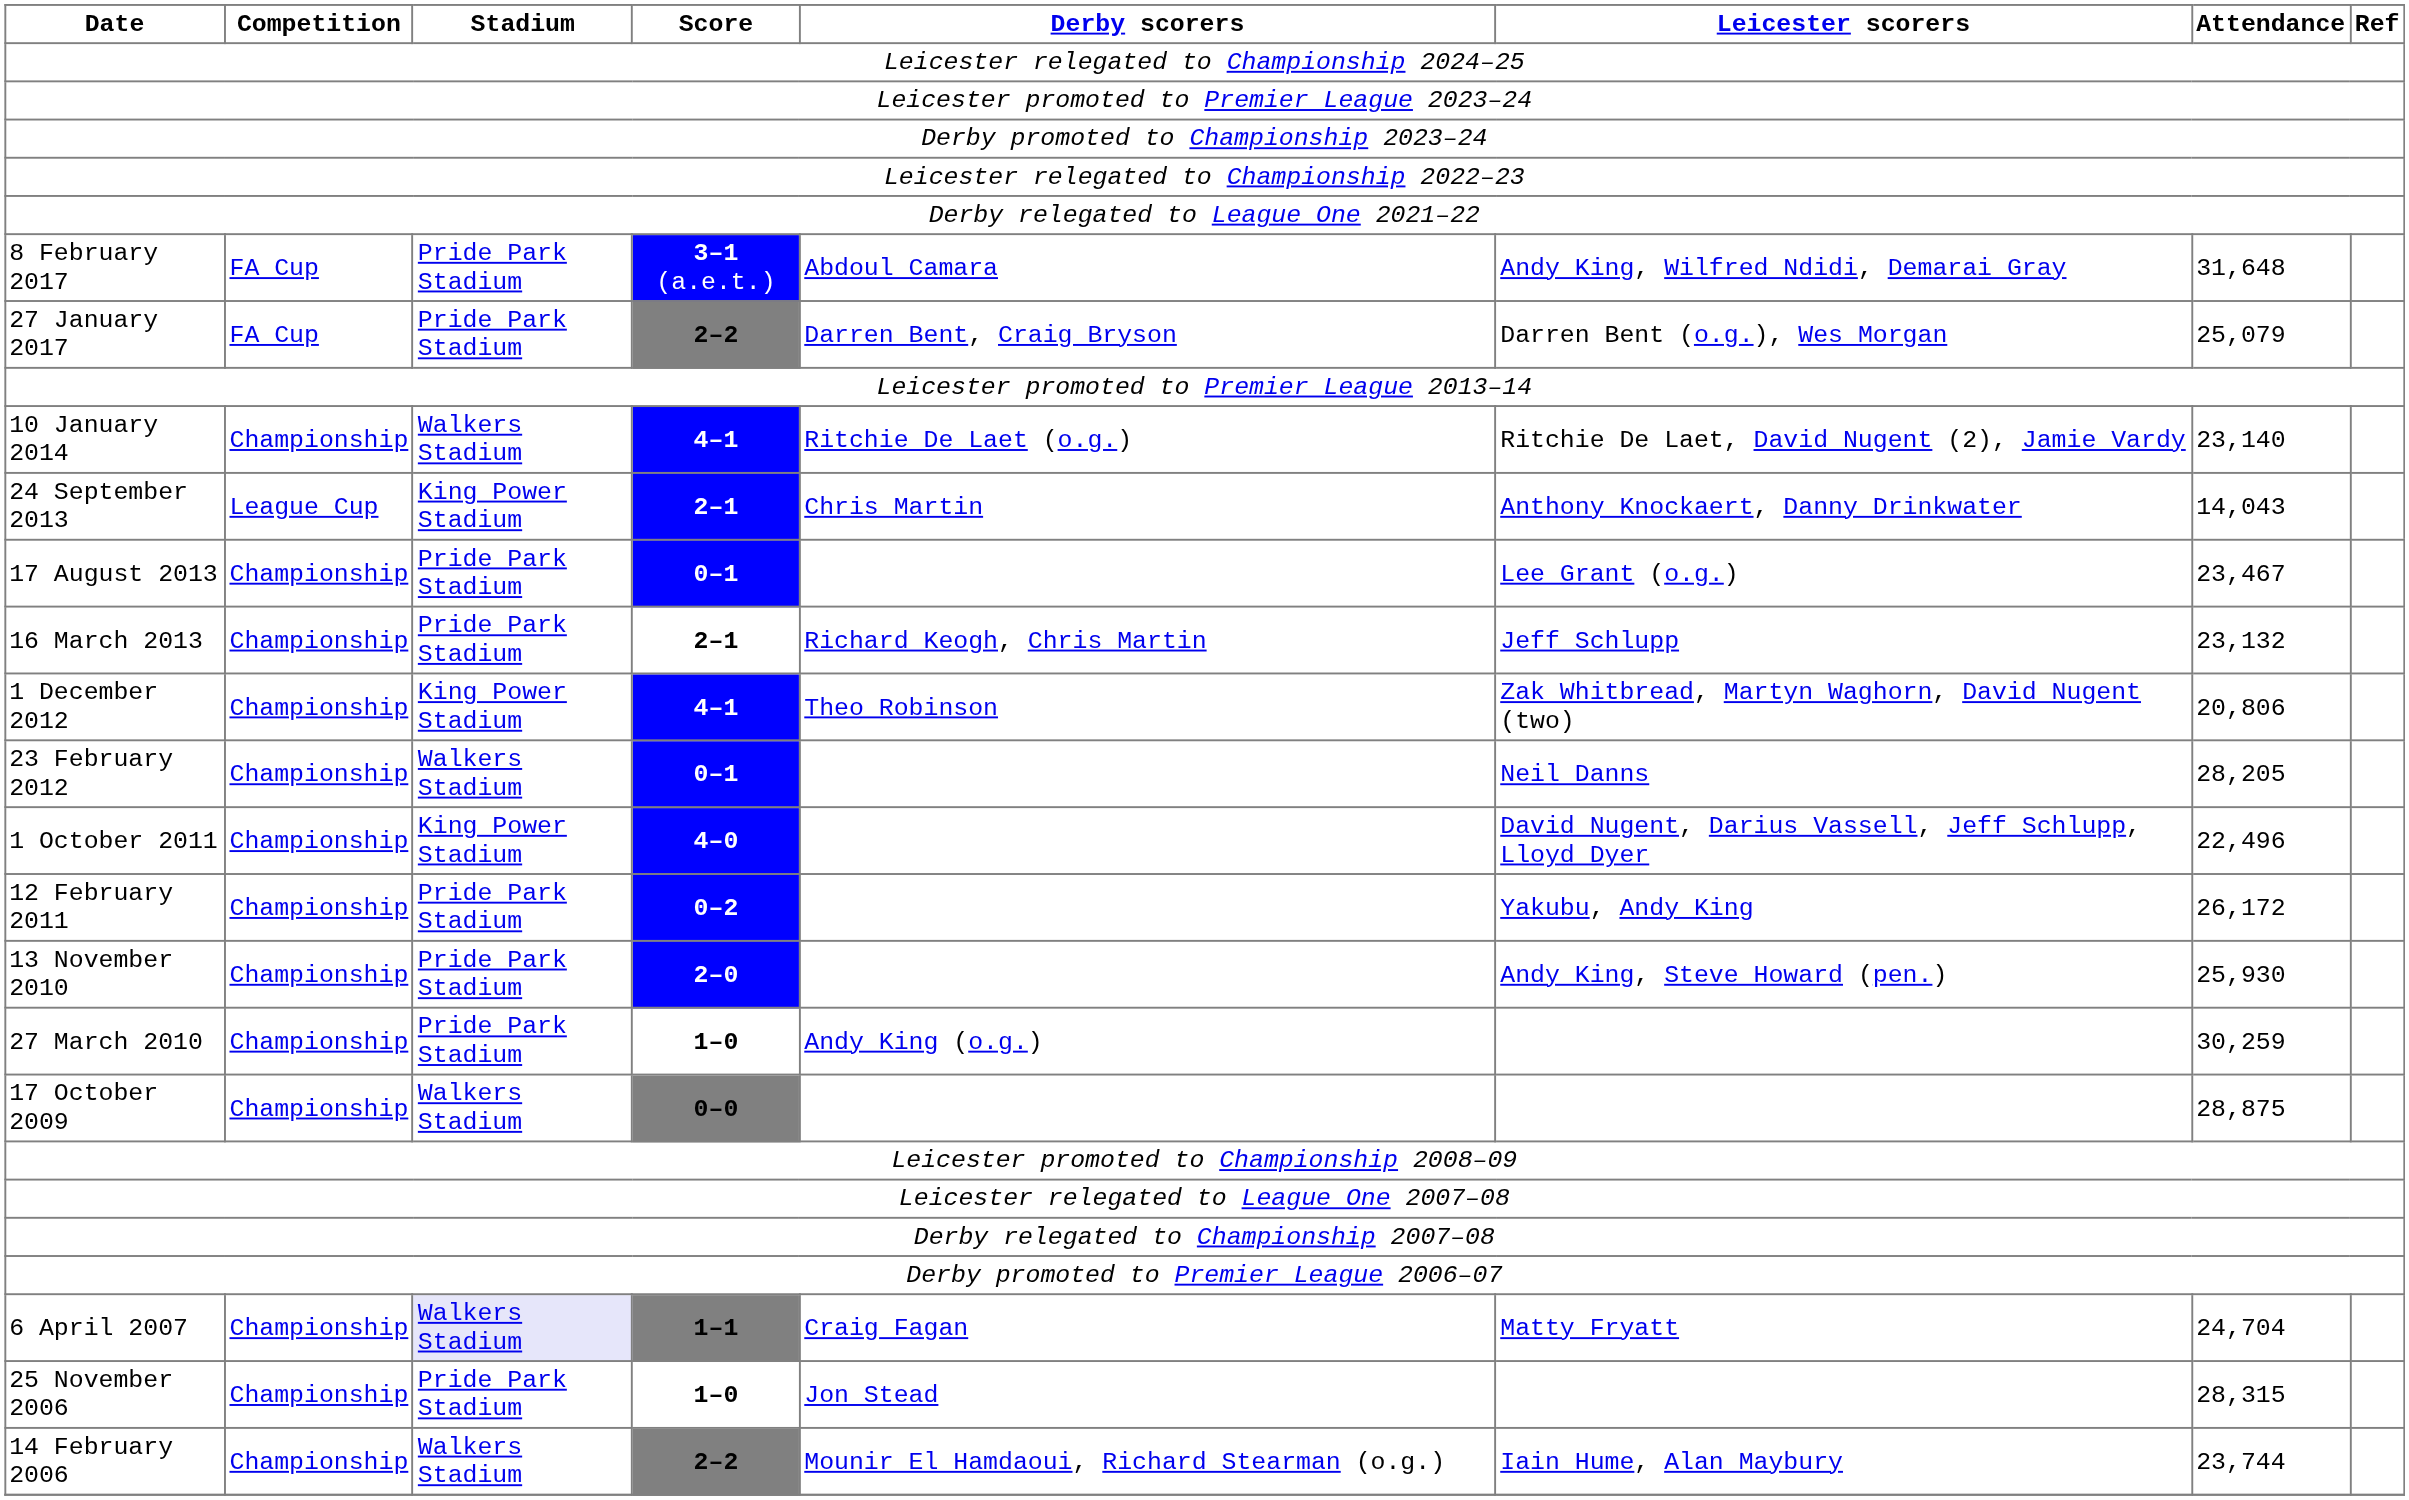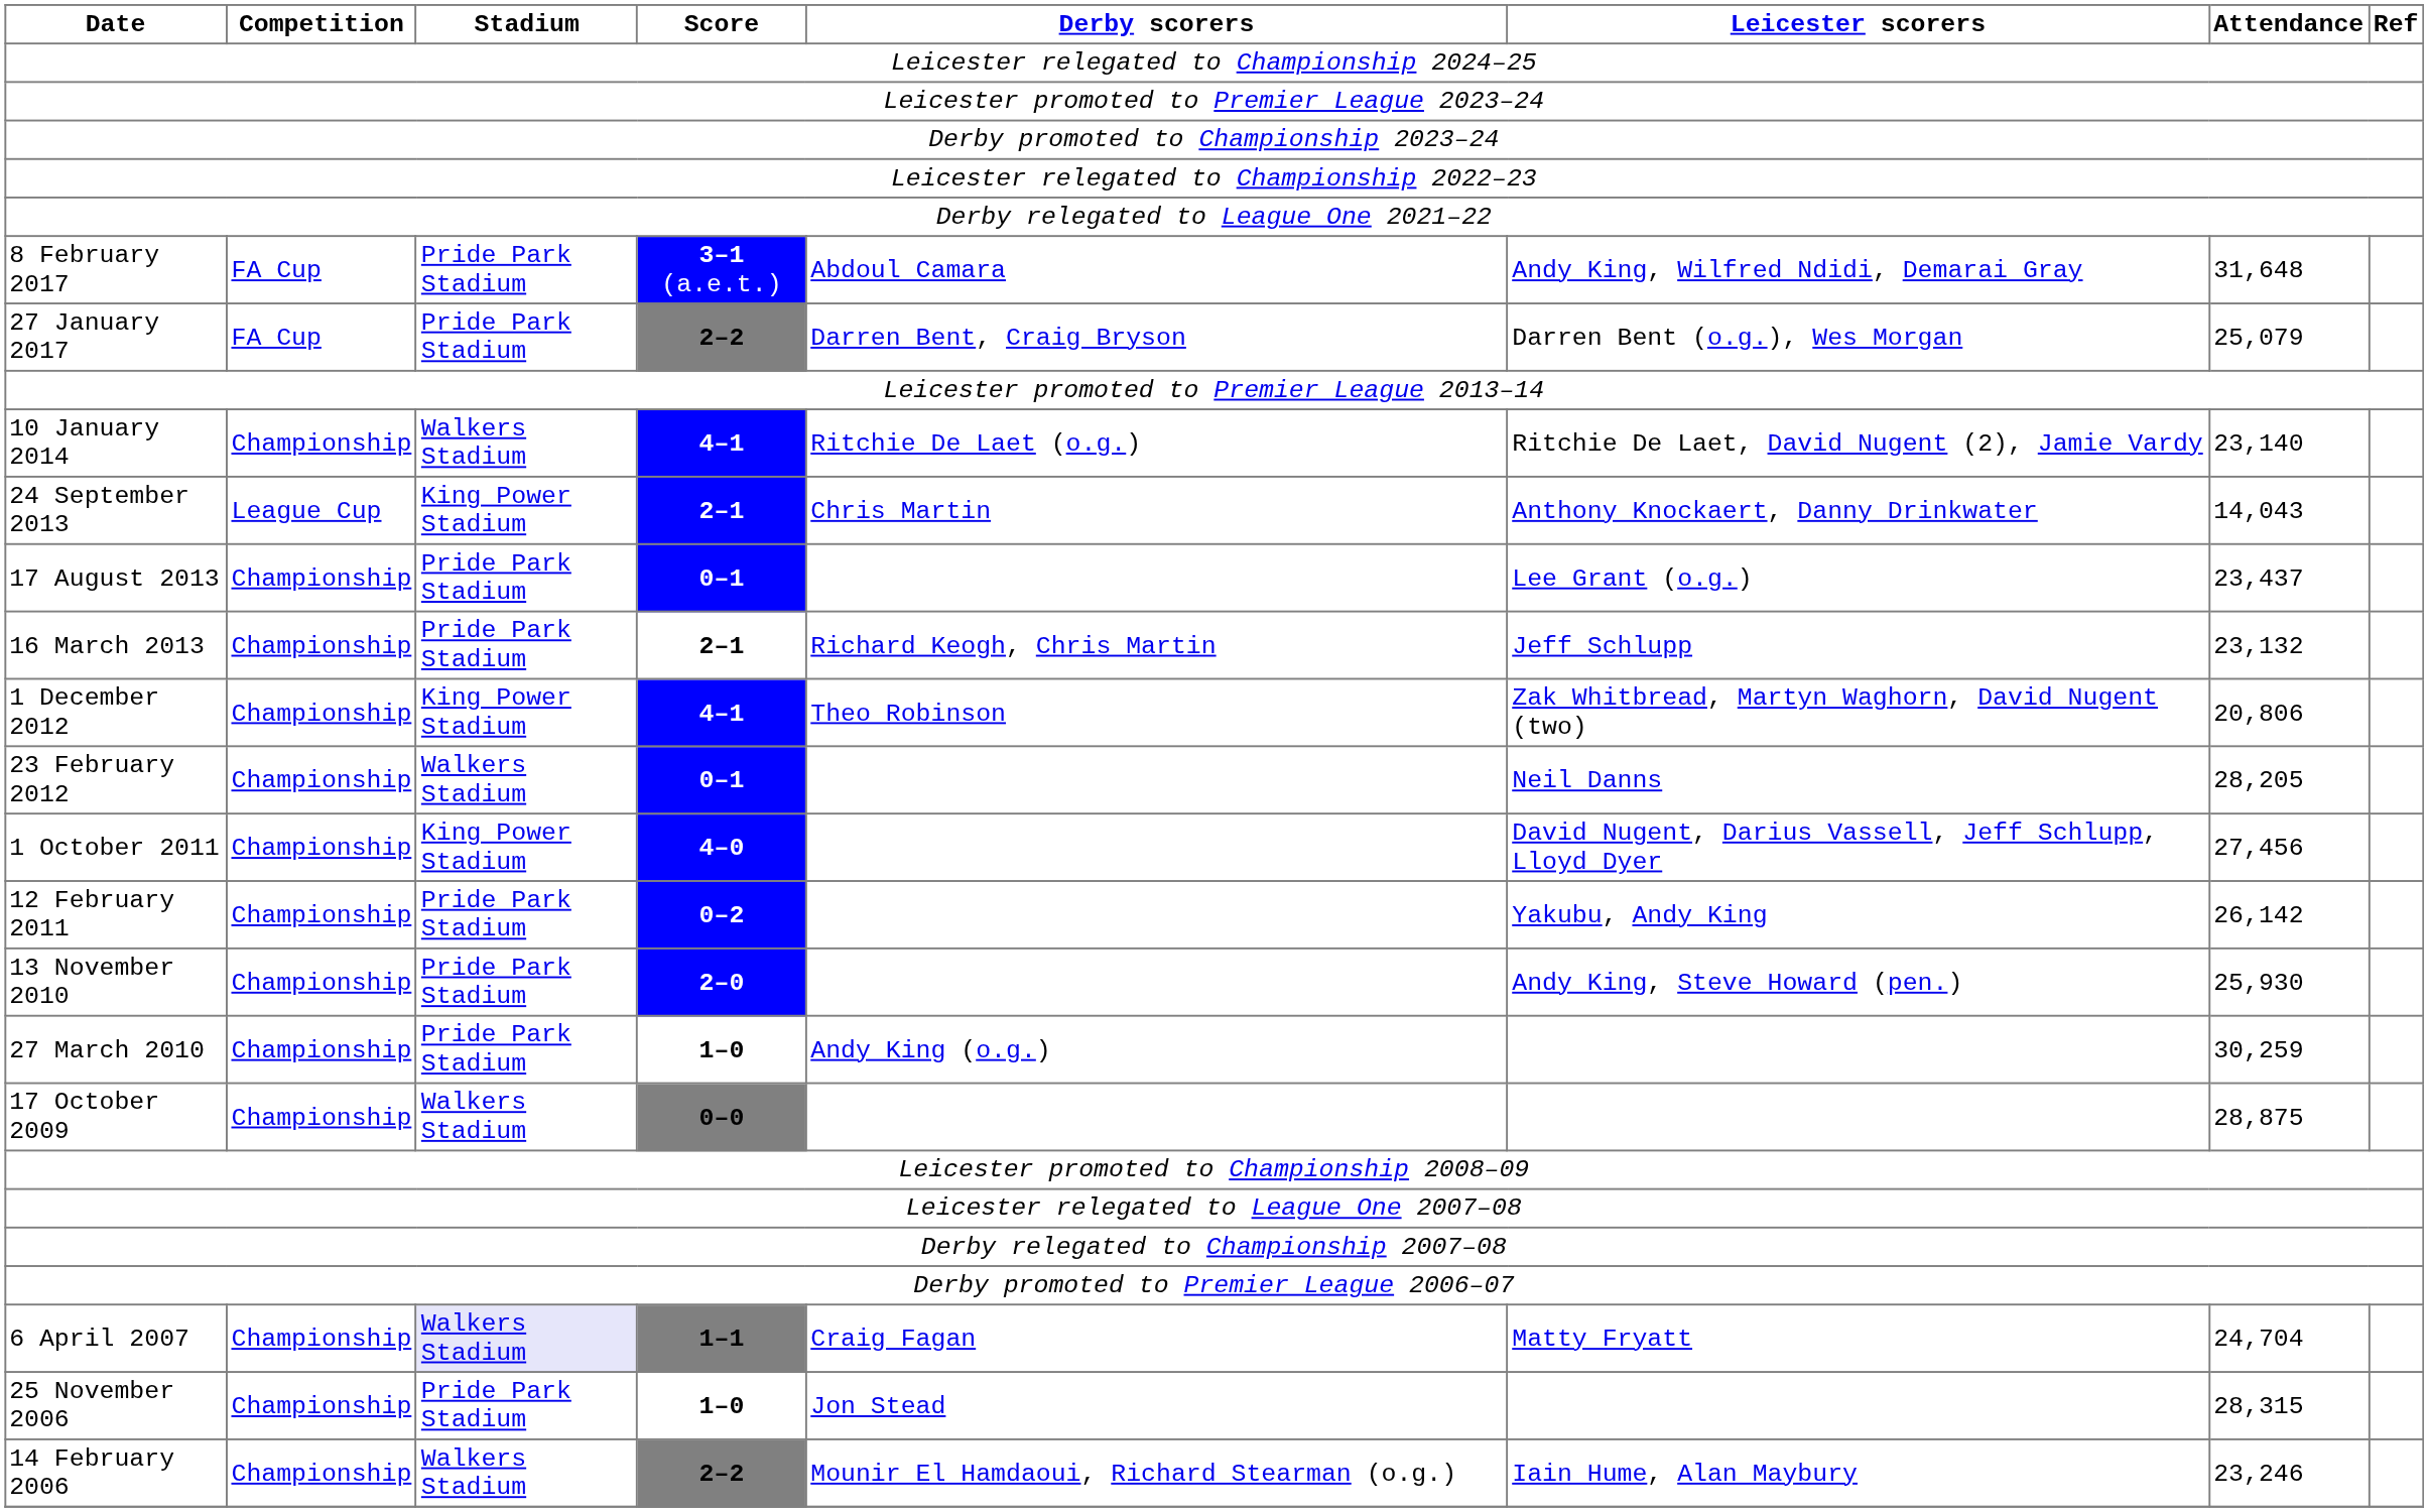17 August 2013 | Attendance: 23,467 -> 23,437
1 October 2011 | Attendance: 22,496 -> 27,456
12 February 2011 | Attendance: 26,172 -> 26,142
14 February 2006 | Attendance: 23,744 -> 23,246
